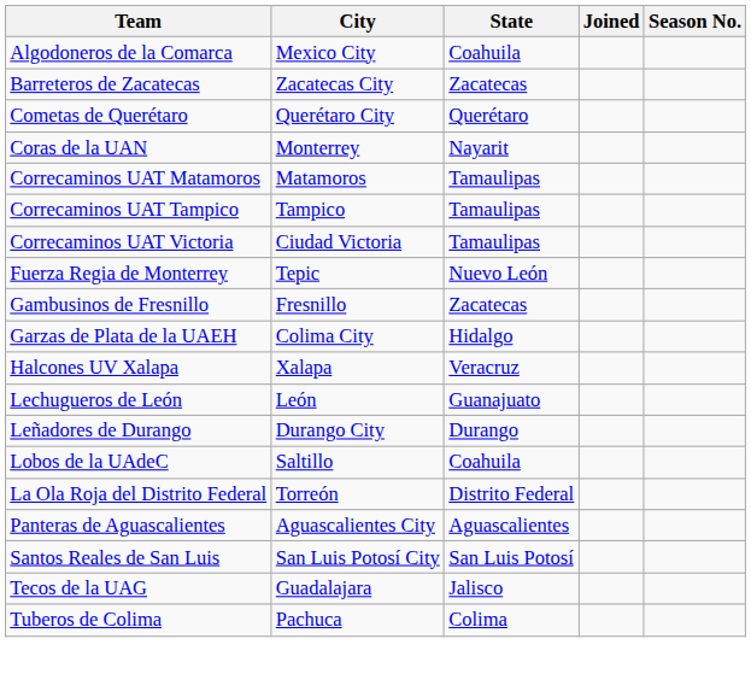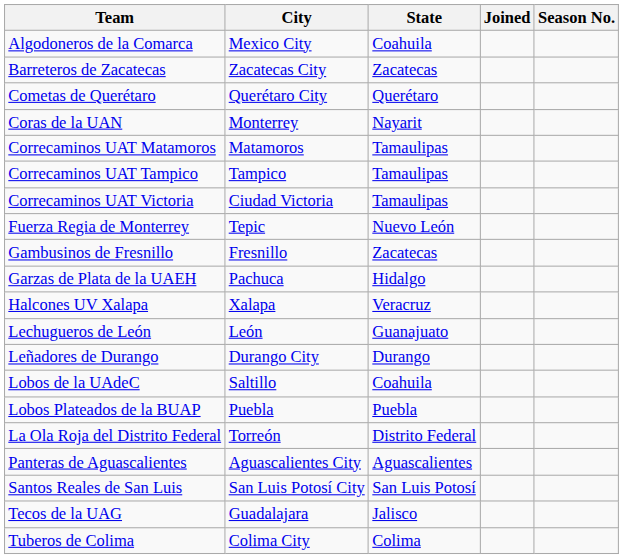Garzas de Plata de la UAEH | City: Colima City -> Pachuca
+ row: Lobos Plateados de la BUAP | Puebla | Puebla
Tuberos de Colima | City: Pachuca -> Colima City
